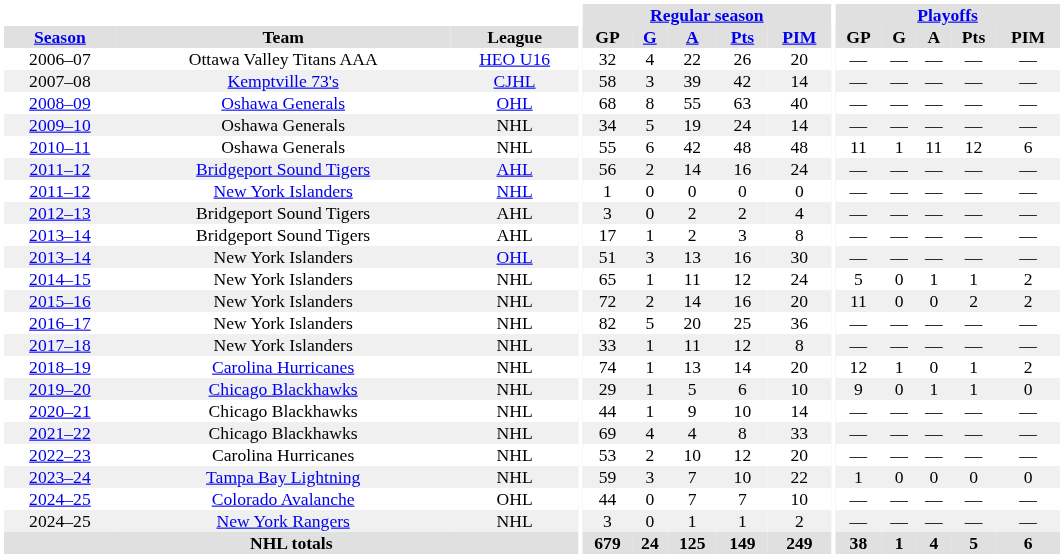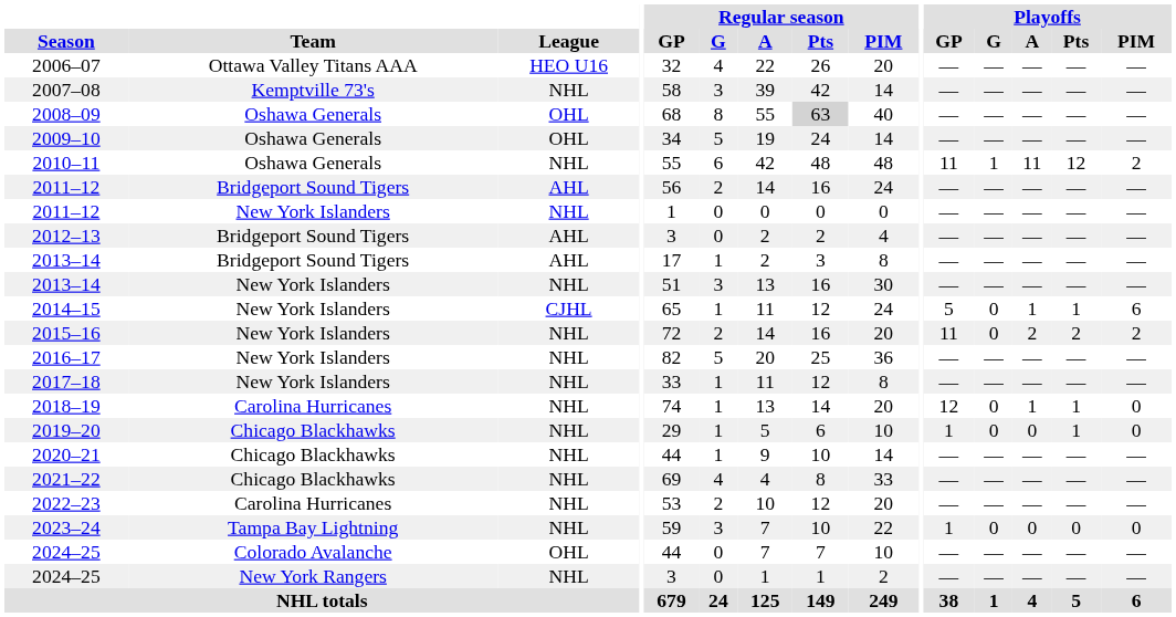2007–08 | League: CJHL -> NHL
2008–09 | Regular season / Pts: no background -> lightgrey background
2009–10 | League: NHL -> OHL
2010–11 | Playoffs / PIM: 6 -> 2
2013–14 / New York Islanders | League: OHL -> NHL
2014–15 | League: NHL -> CJHL
2014–15 | Playoffs / PIM: 2 -> 6
2015–16 | Playoffs / A: 0 -> 2
2018–19 | Playoffs / G: 1 -> 0
2018–19 | Playoffs / A: 0 -> 1
2018–19 | Playoffs / PIM: 2 -> 0
2019–20 | Playoffs / GP: 9 -> 1
2019–20 | Playoffs / A: 1 -> 0
